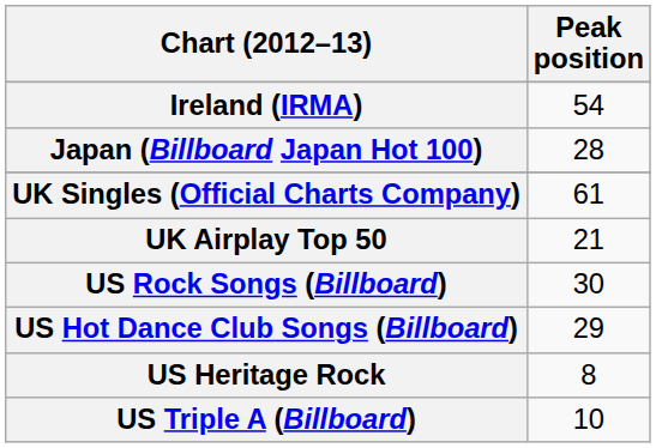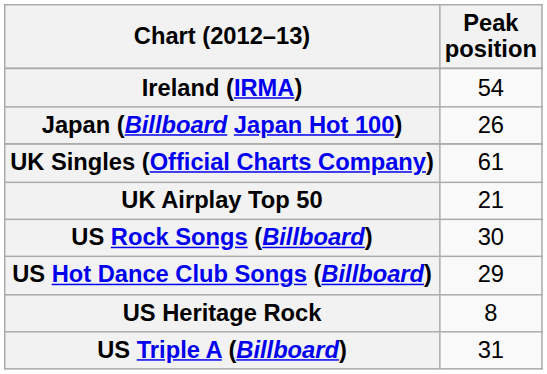Japan (Billboard Japan Hot 100) | Peak position: 28 -> 26
US Triple A (Billboard) | Peak position: 10 -> 31
